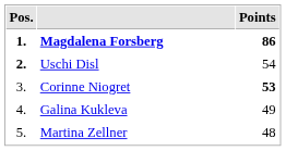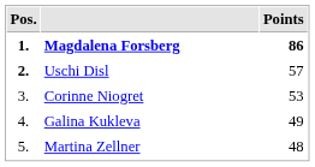Uschi Disl | Points: 54 -> 57
Corinne Niogret | Points: bold -> normal
